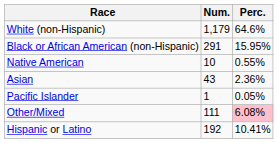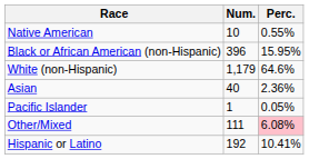rows swapped: White (non-Hispanic) <-> Native American
Black or African American (non-Hispanic) | Num.: 291 -> 396
Asian | Num.: 43 -> 40
